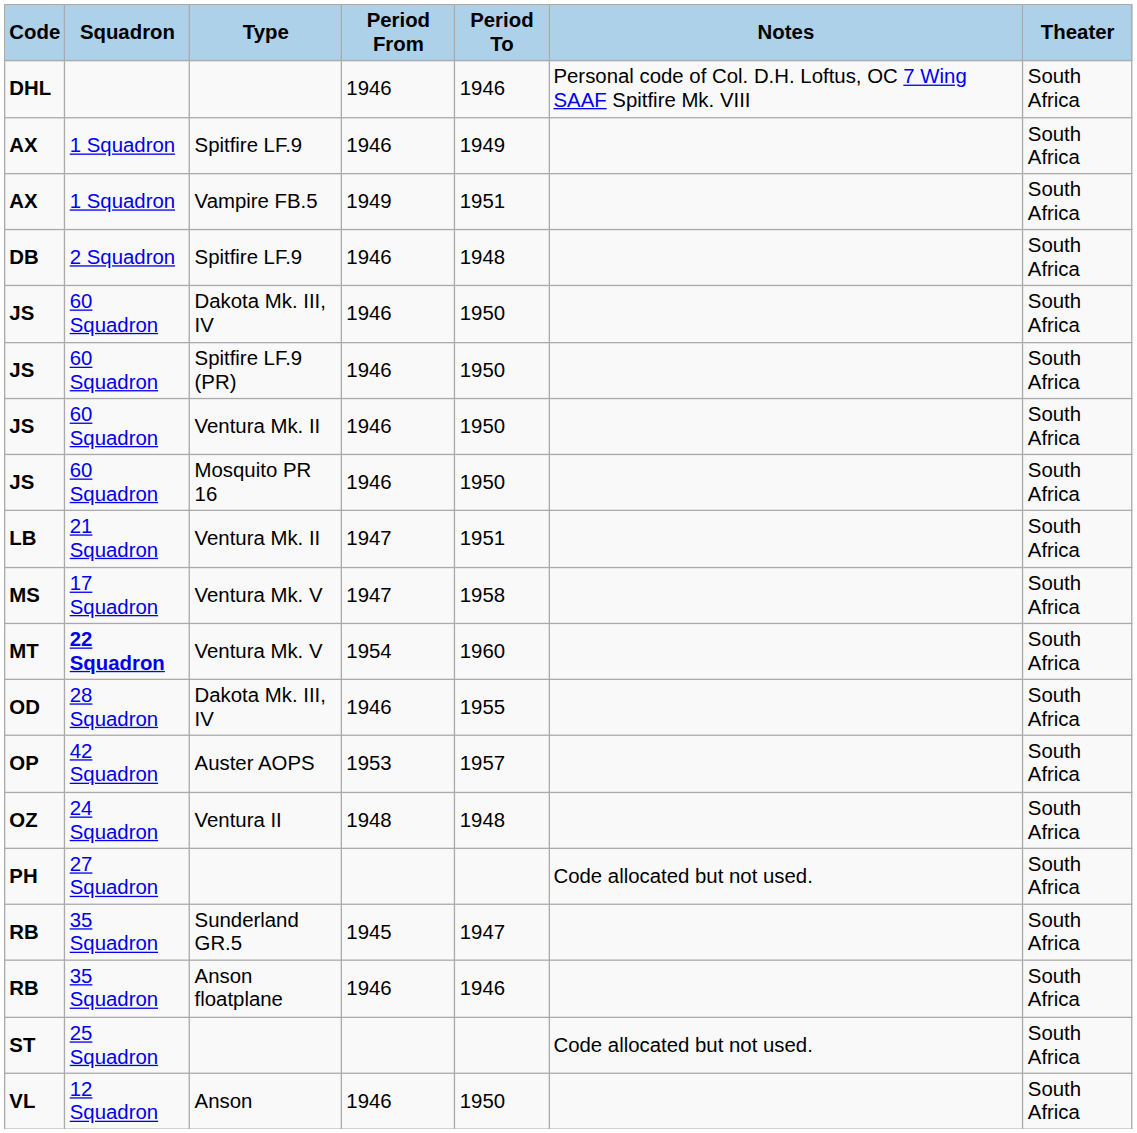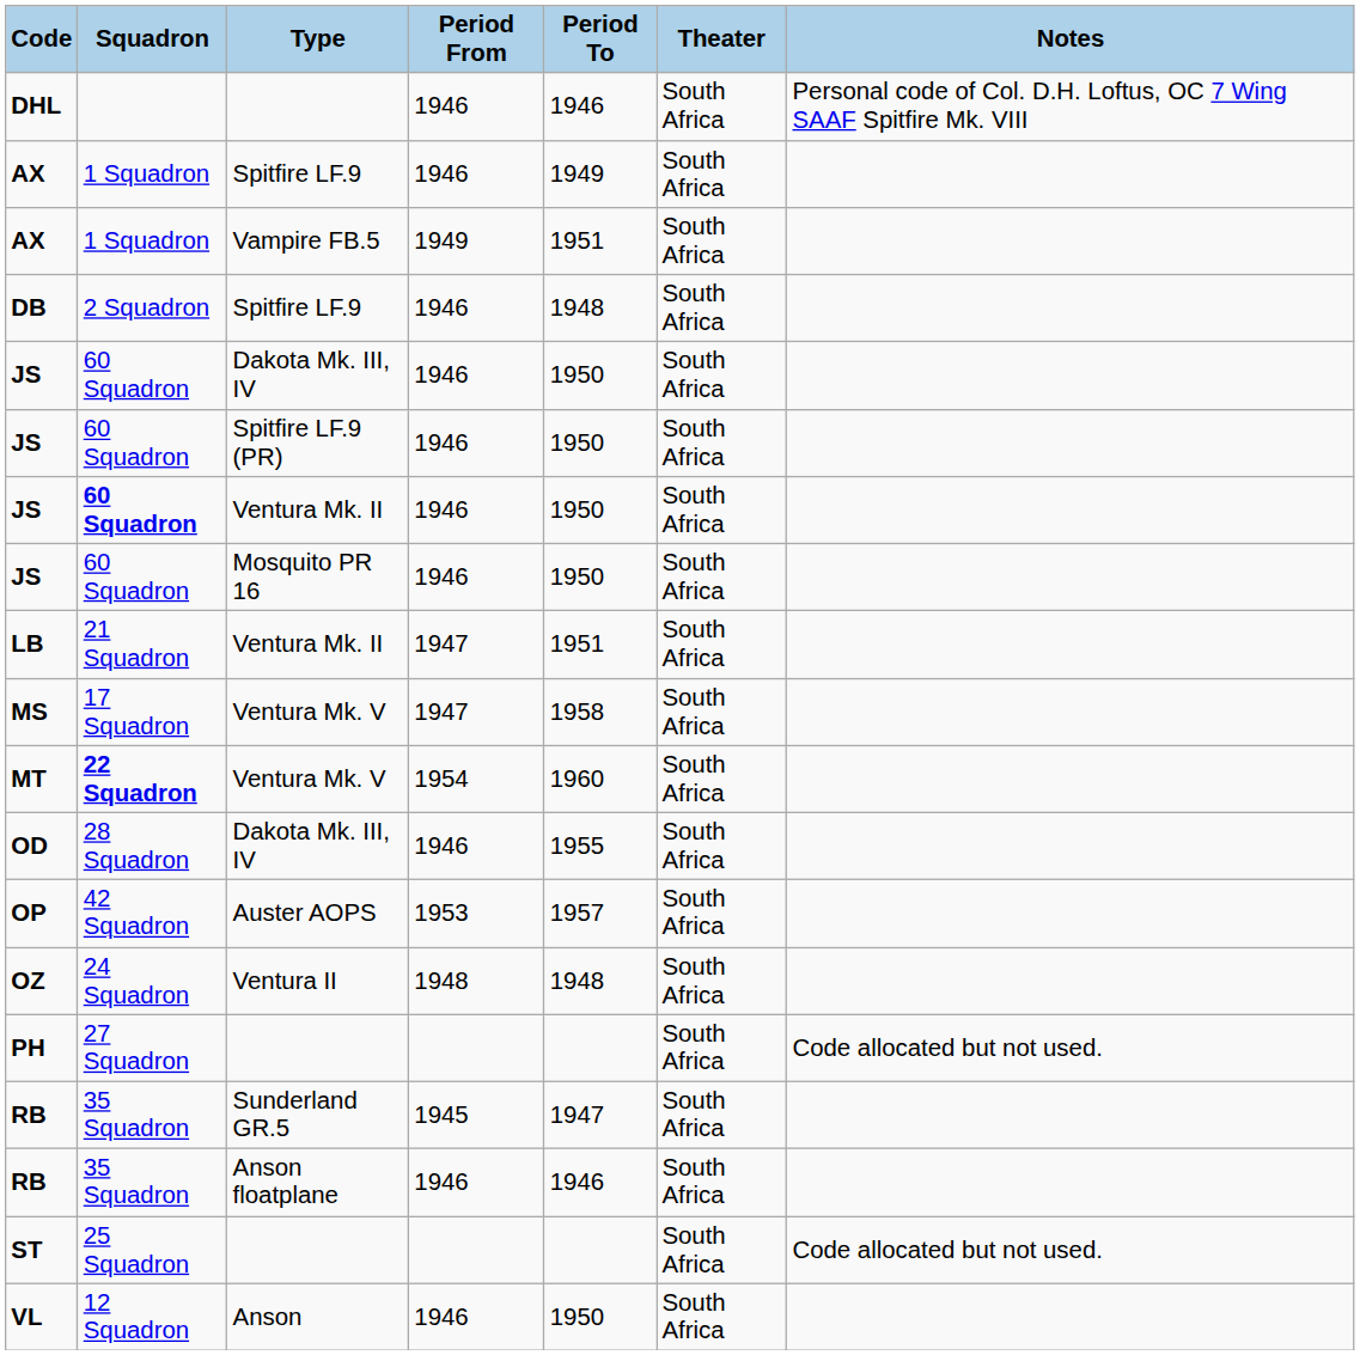columns swapped: Theater <-> Notes
JS / Ventura Mk. II | Squadron: normal -> bold
